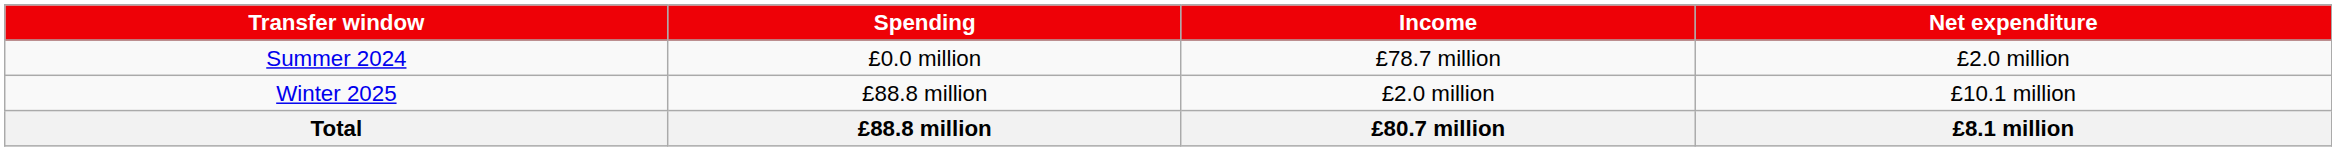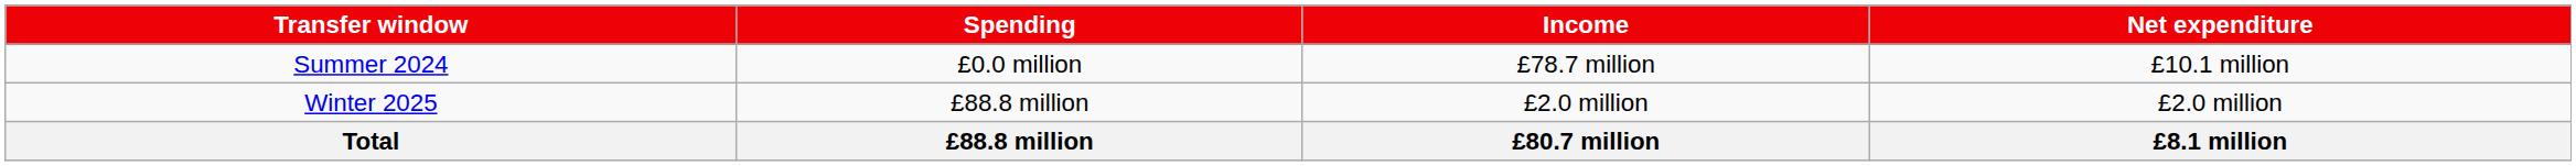Summer 2024 | Net expenditure: £2.0 million -> £10.1 million
Winter 2025 | Net expenditure: £10.1 million -> £2.0 million
